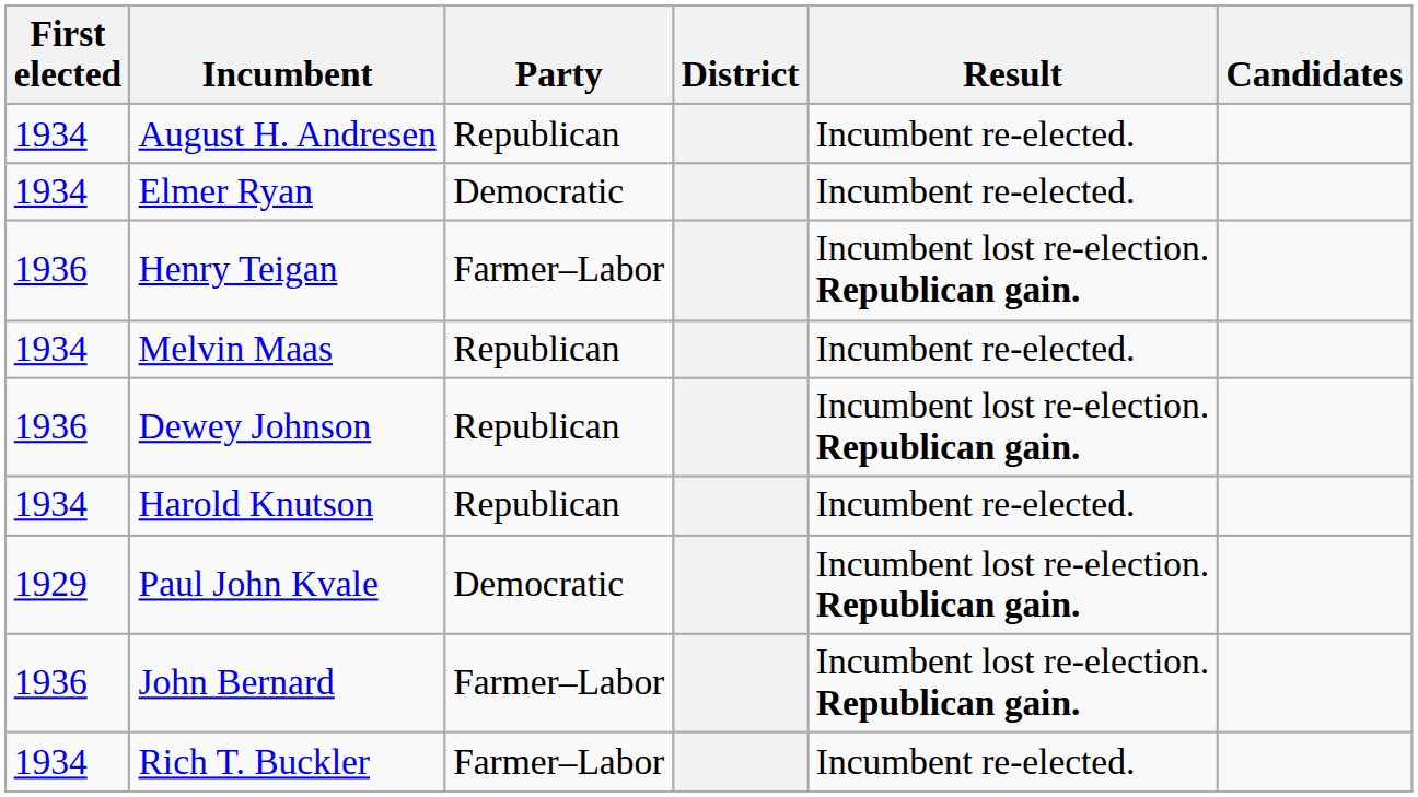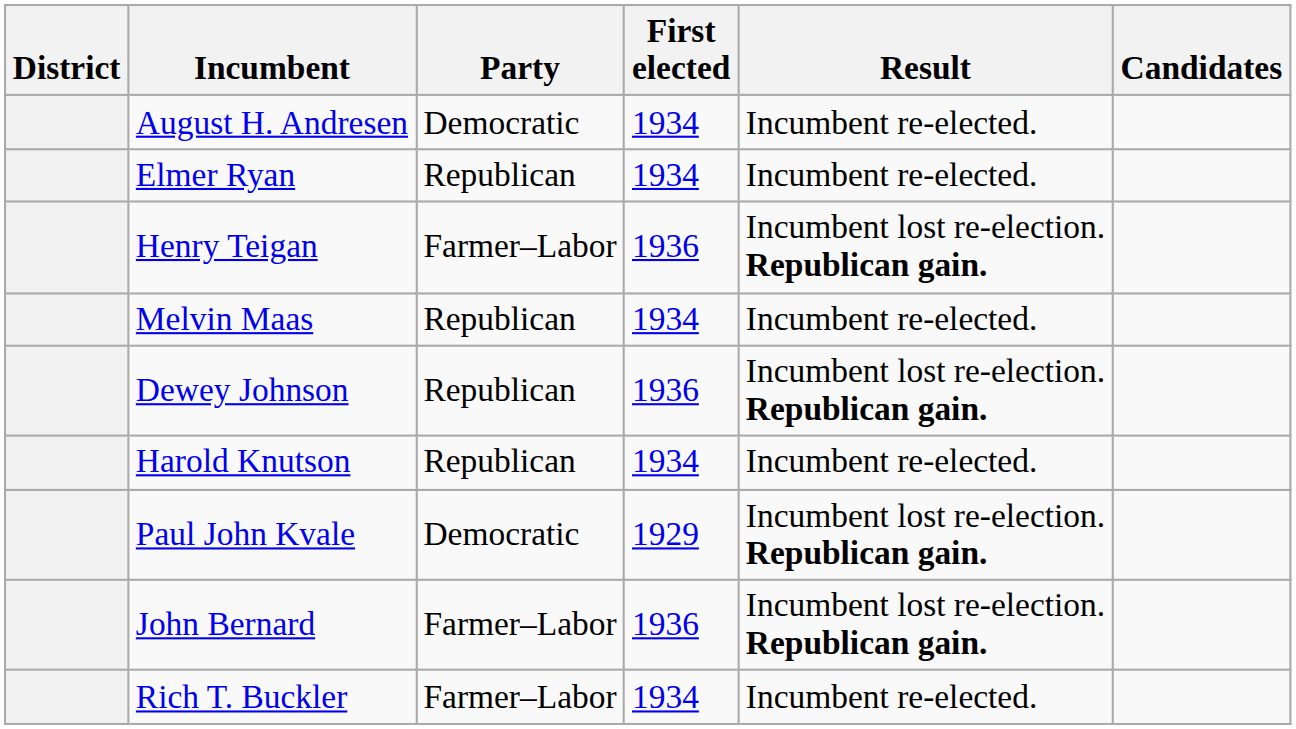columns swapped: District <-> First elected
August H. Andresen | Party: Republican -> Democratic
Elmer Ryan | Party: Democratic -> Republican
